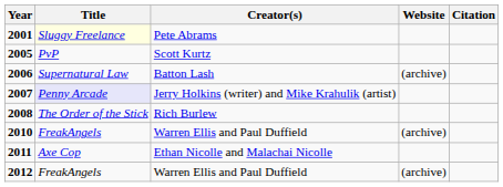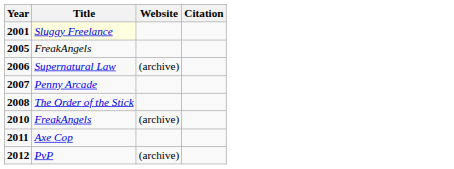- column: Creator(s) | Pete Abrams | Scott Kurtz | Batton Lash | Jerry Holkins (writer) and Mike Krahulik (artist) | Rich Burlew | Warren Ellis and Paul Duffield | Ethan Nicolle and Malachai Nicolle | Warren Ellis and Paul Duffield
2005 | Title: PvP -> FreakAngels
2007 | Title: lavender background -> no background
2012 | Title: FreakAngels -> PvP
